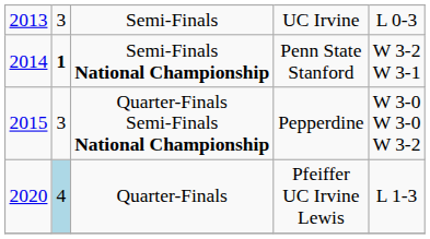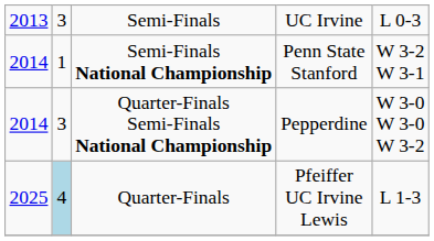Semi-Finals National Championship | column 2: bold -> normal
Quarter-Finals Semi-Finals National Championship | column 1: 2015 -> 2014
Quarter-Finals | column 1: 2020 -> 2025
